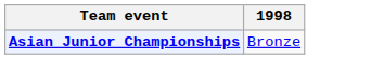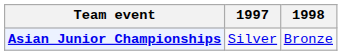+ column: 1997 | Silver
